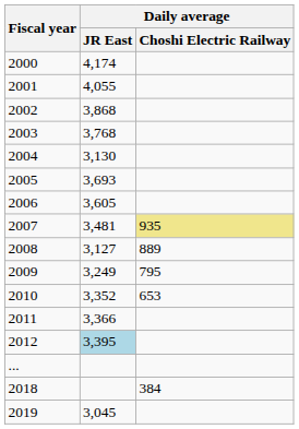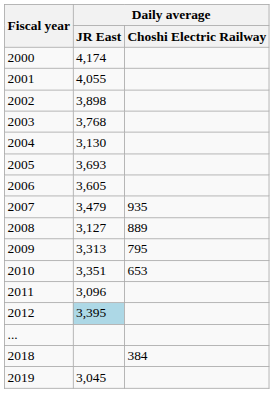2002 | Daily average / JR East: 3,868 -> 3,898
2007 | Daily average / JR East: 3,481 -> 3,479
2007 | Daily average / Choshi Electric Railway: khaki background -> no background
2009 | Daily average / JR East: 3,249 -> 3,313
2010 | Daily average / JR East: 3,352 -> 3,351
2011 | Daily average / JR East: 3,366 -> 3,096
